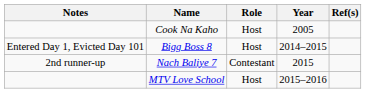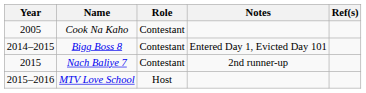columns swapped: Year <-> Notes
Cook Na Kaho | Role: Host -> Contestant
Bigg Boss 8 | Role: Host -> Contestant
